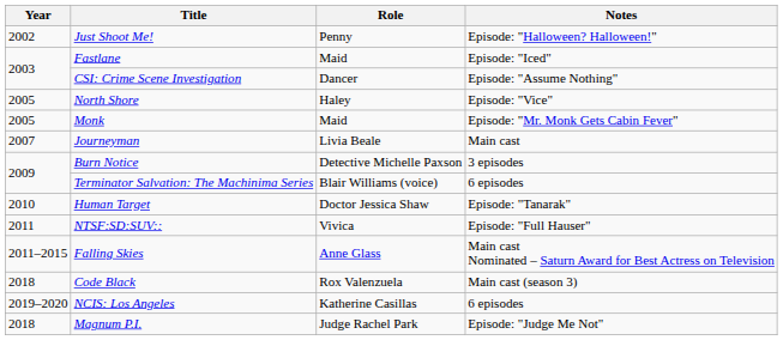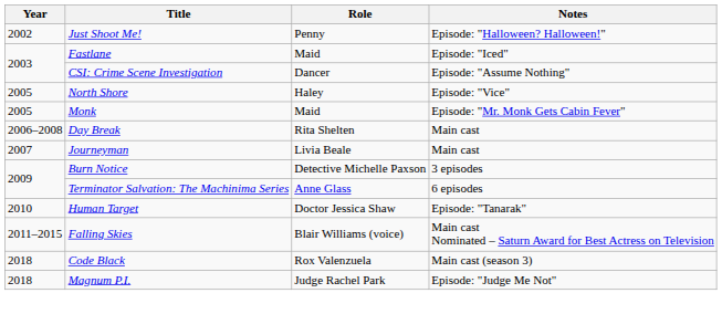+ row: 2006–2008 | Day Break | Rita Shelten | Main cast
Terminator Salvation: The Machinima Series | Role: Blair Williams (voice) -> Anne Glass
- row: 2011 | NTSF:SD:SUV:: | Vivica | Episode: "Full Hauser"
Falling Skies | Role: Anne Glass -> Blair Williams (voice)
- row: 2019–2020 | NCIS: Los Angeles | Katherine Casillas | 6 episodes
